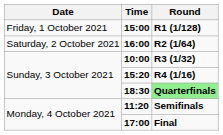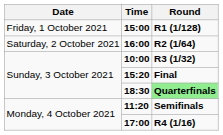15:20 | Round: R4 (1/16) -> Final
17:00 | Round: Final -> R4 (1/16)
